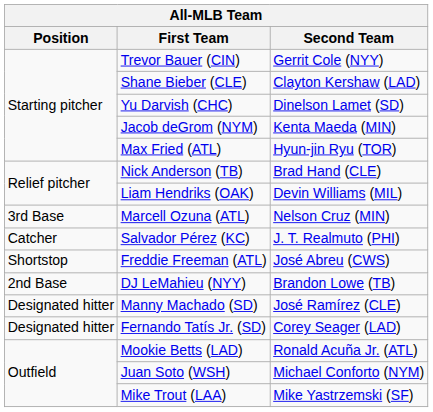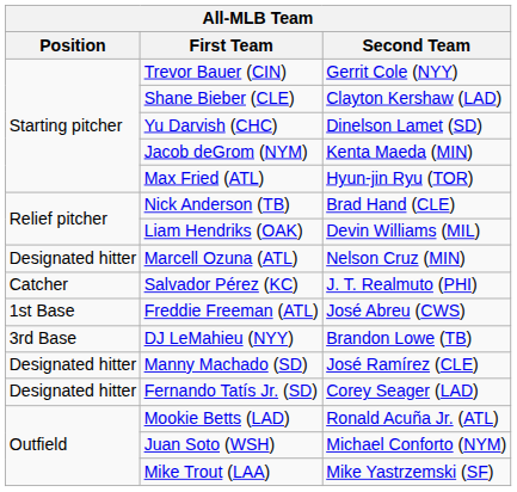Marcell Ozuna (ATL) | Position: 3rd Base -> Designated hitter
Freddie Freeman (ATL) | Position: Shortstop -> 1st Base
DJ LeMahieu (NYY) | Position: 2nd Base -> 3rd Base
